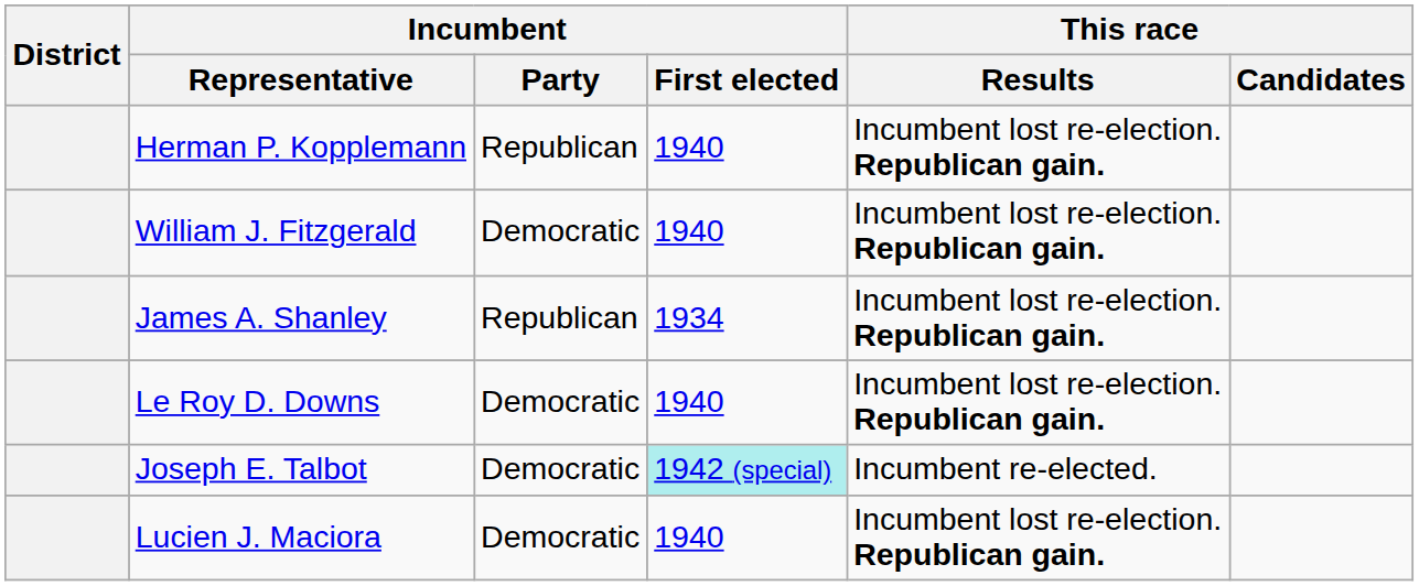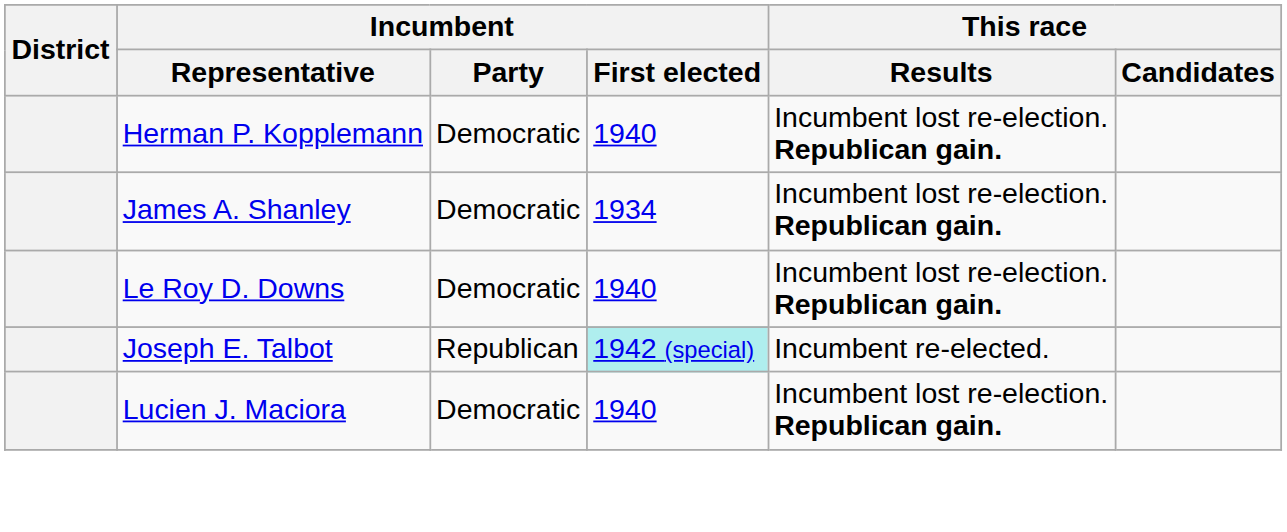Herman P. Kopplemann | Incumbent / Party: Republican -> Democratic
- row: William J. Fitzgerald | Democratic | 1940 | Incumbent lost re-election. Republican gain.
James A. Shanley | Incumbent / Party: Republican -> Democratic
Joseph E. Talbot | Incumbent / Party: Democratic -> Republican
